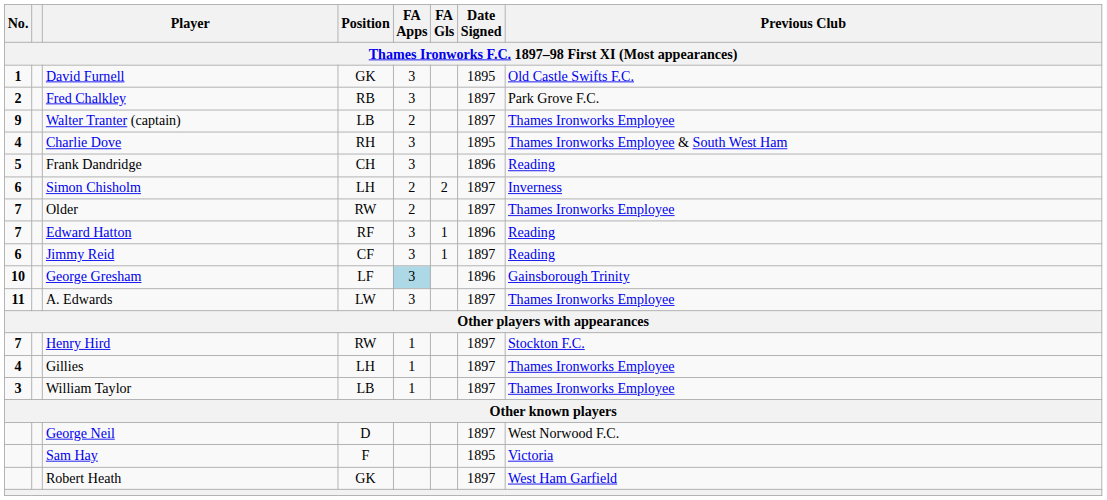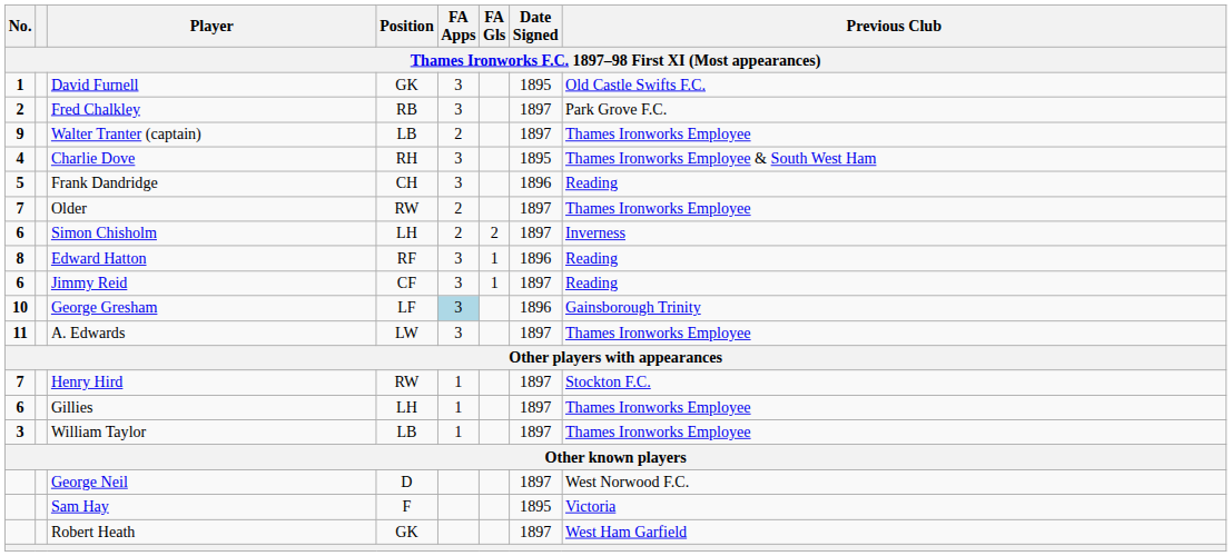rows swapped: Simon Chisholm <-> Older
Edward Hatton | No.: 7 -> 8
Gillies | No.: 4 -> 6
